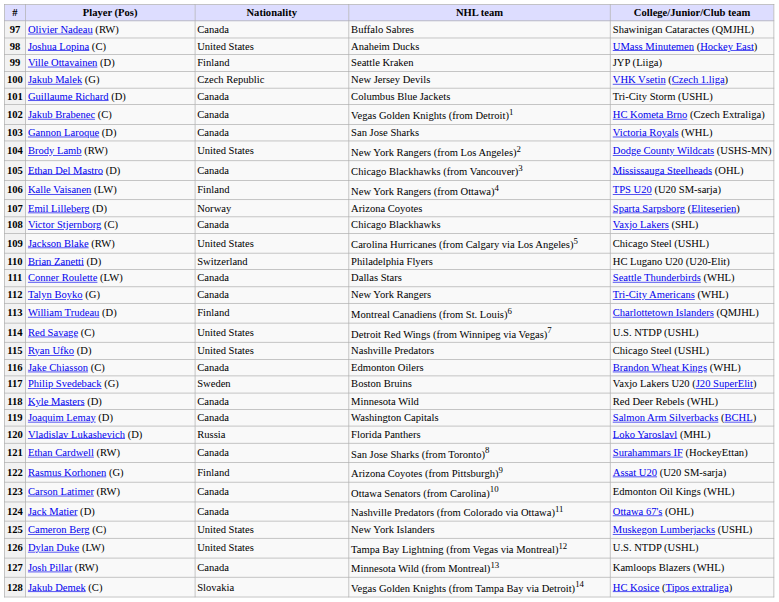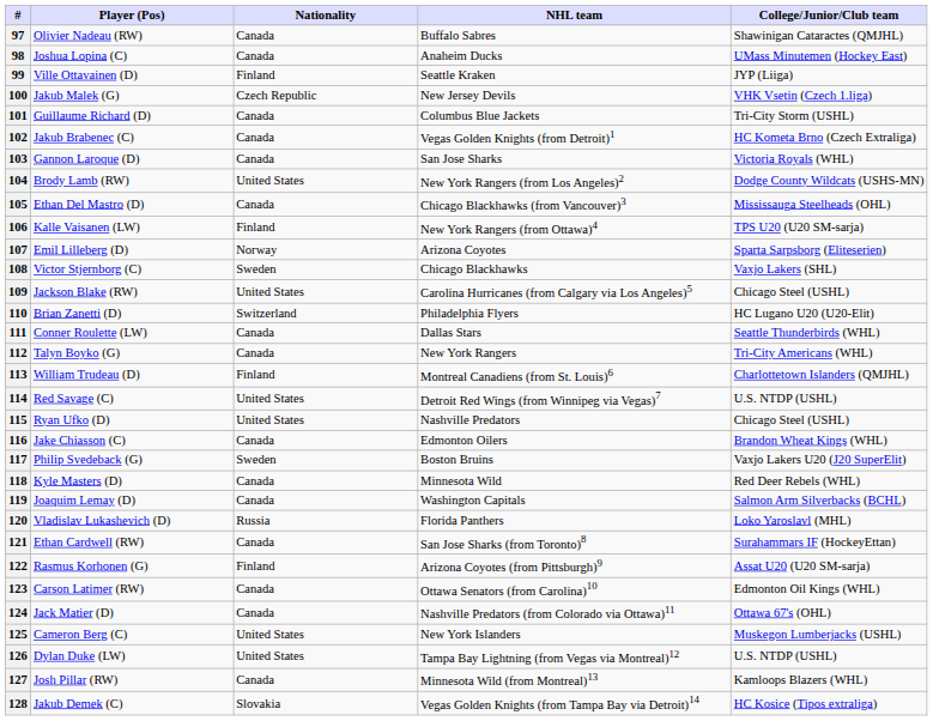98 | Nationality: United States -> Canada
108 | Nationality: Canada -> Sweden
